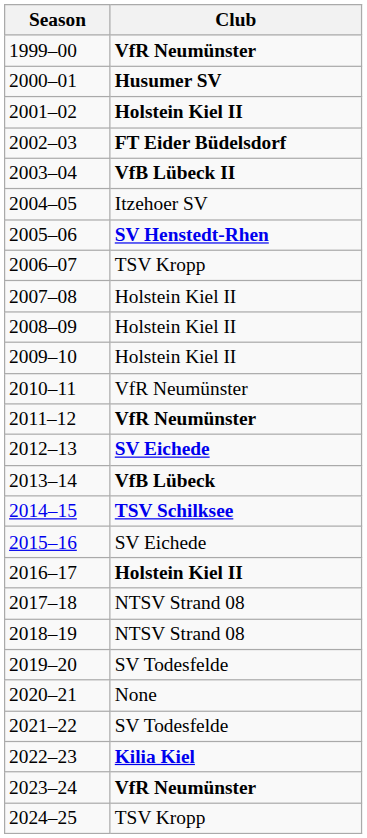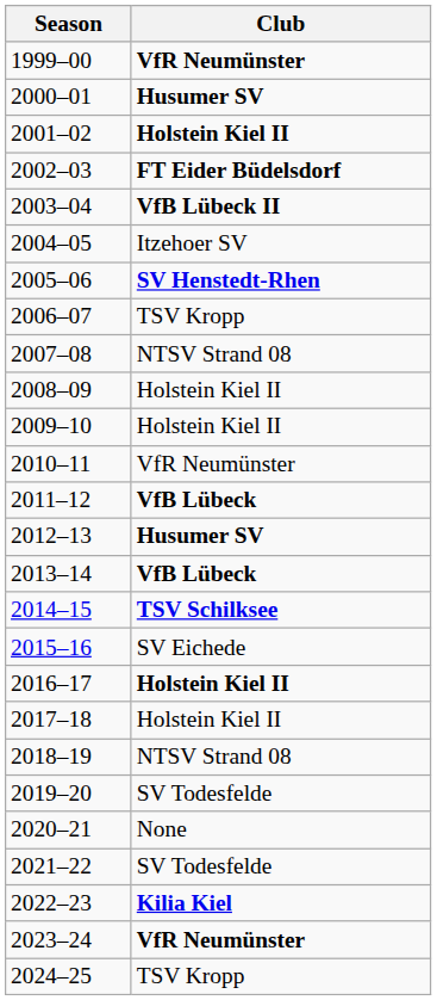2007–08 | Club: Holstein Kiel II -> NTSV Strand 08
2011–12 | Club: VfR Neumünster -> VfB Lübeck
2012–13 | Club: SV Eichede -> Husumer SV
2017–18 | Club: NTSV Strand 08 -> Holstein Kiel II
